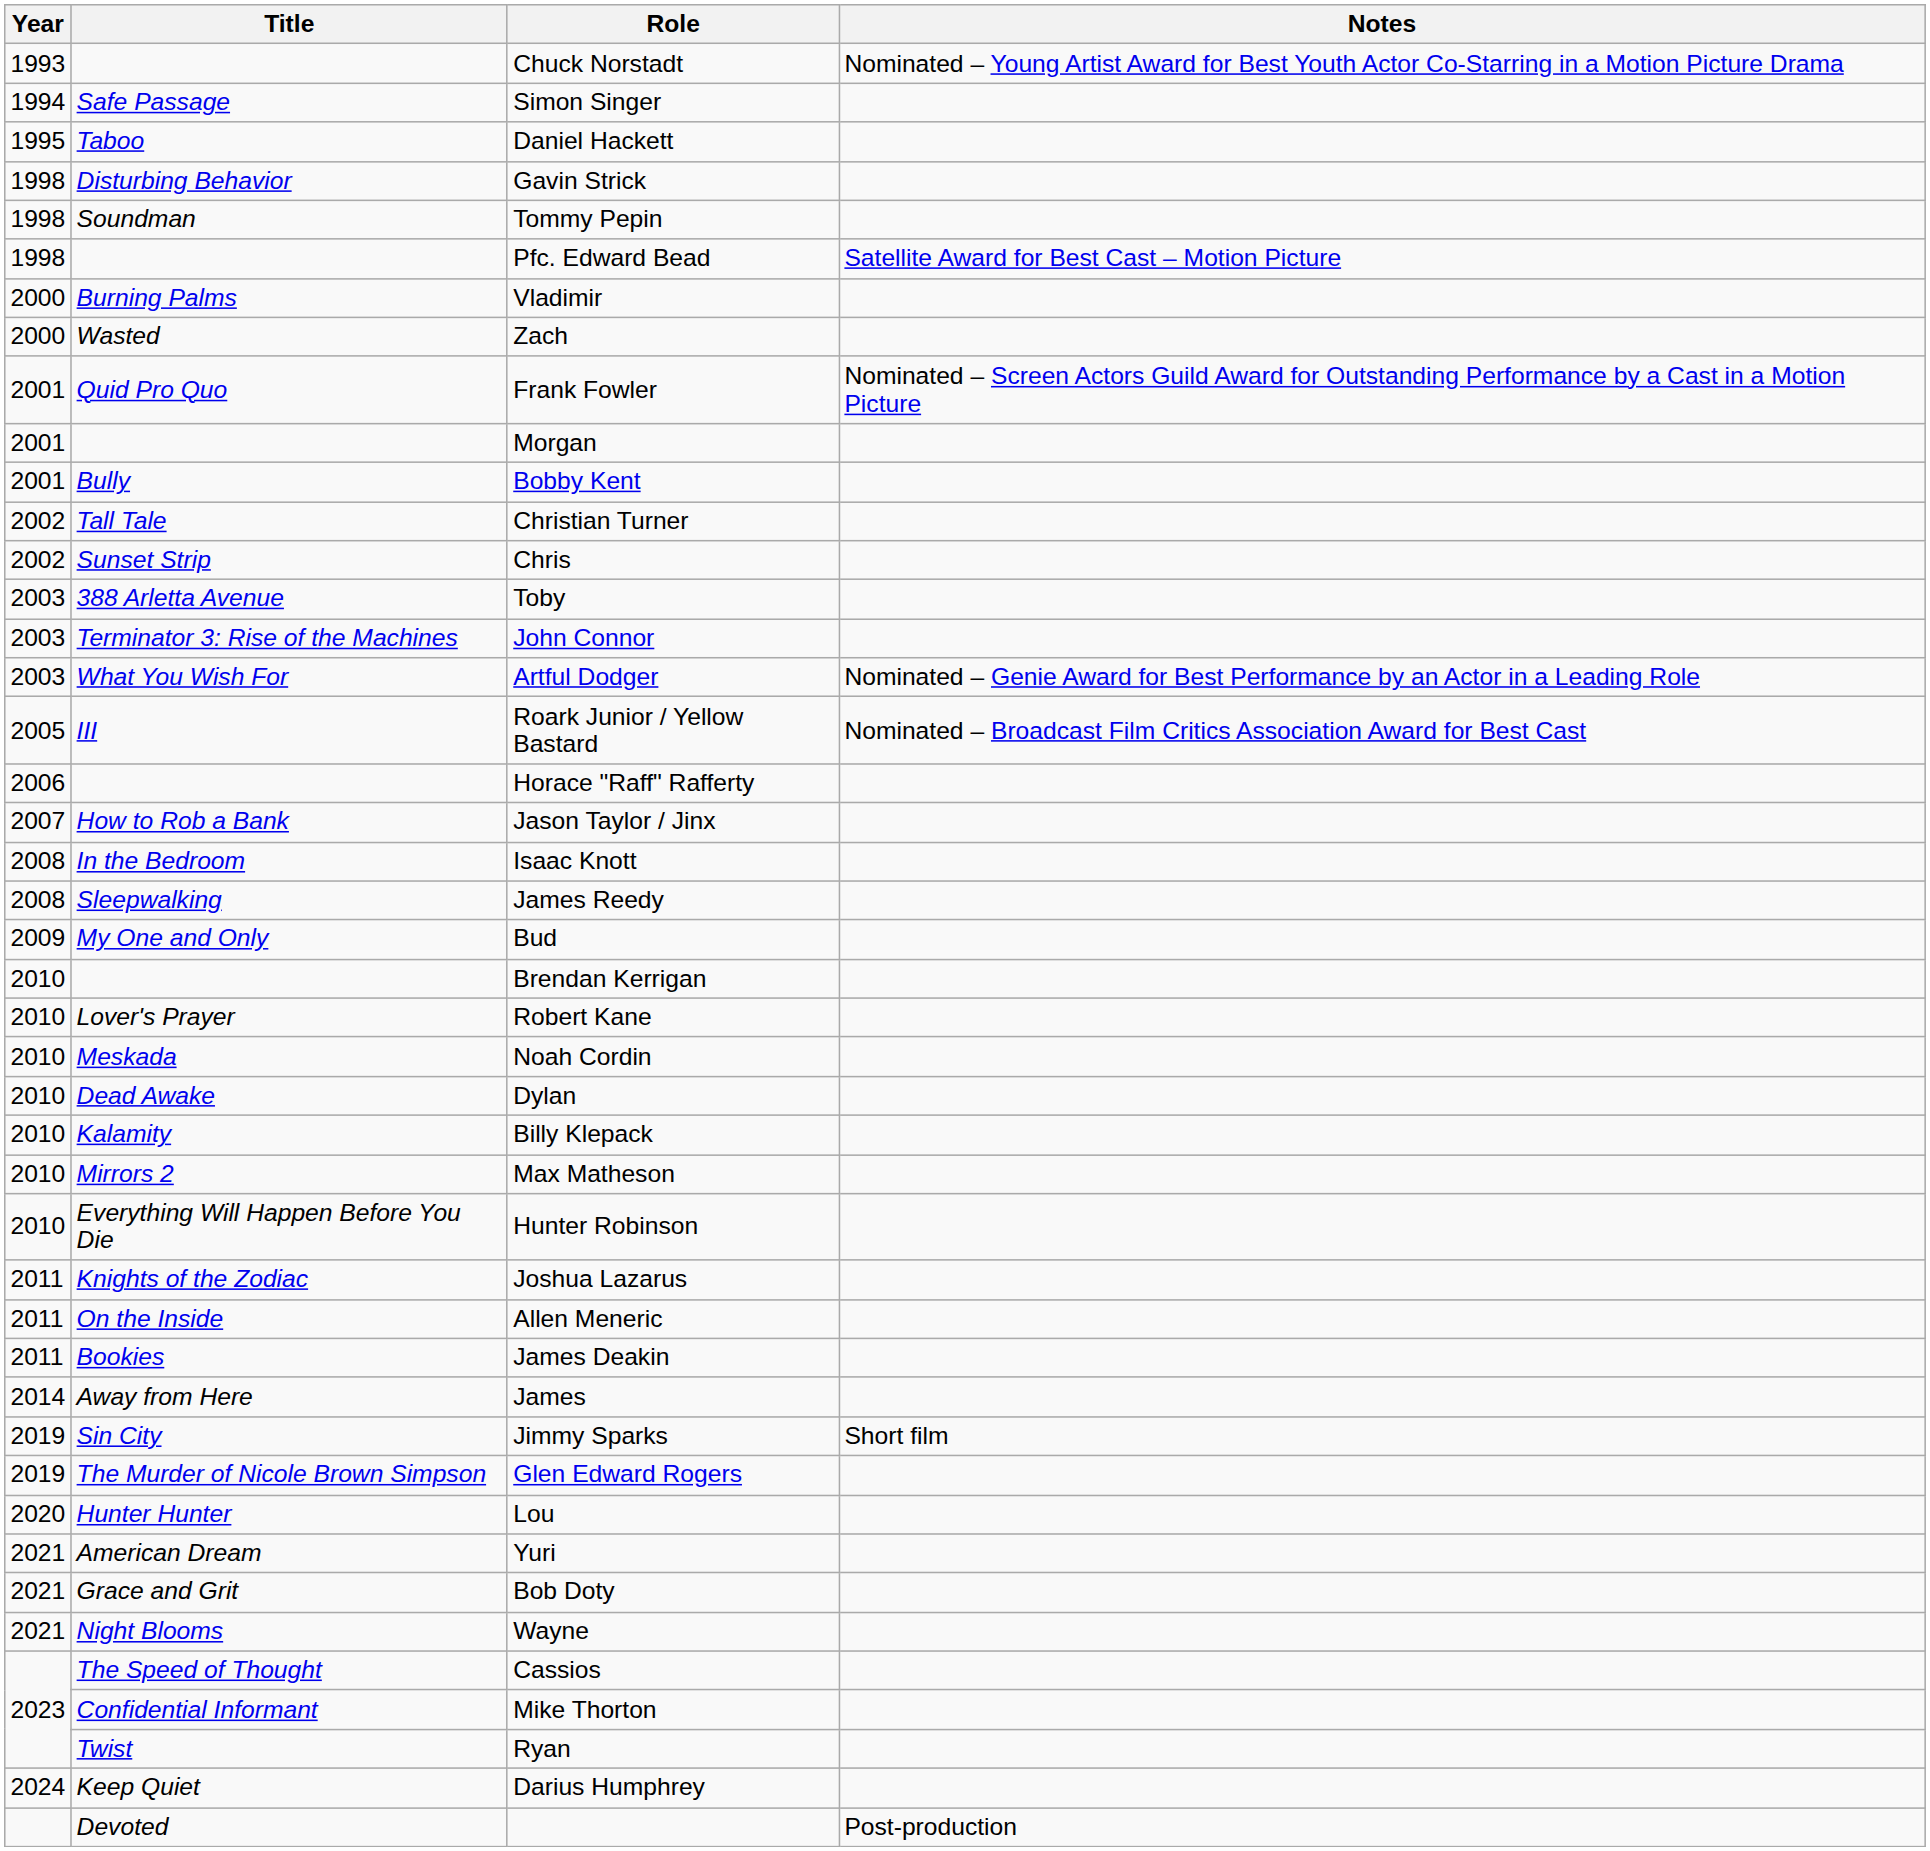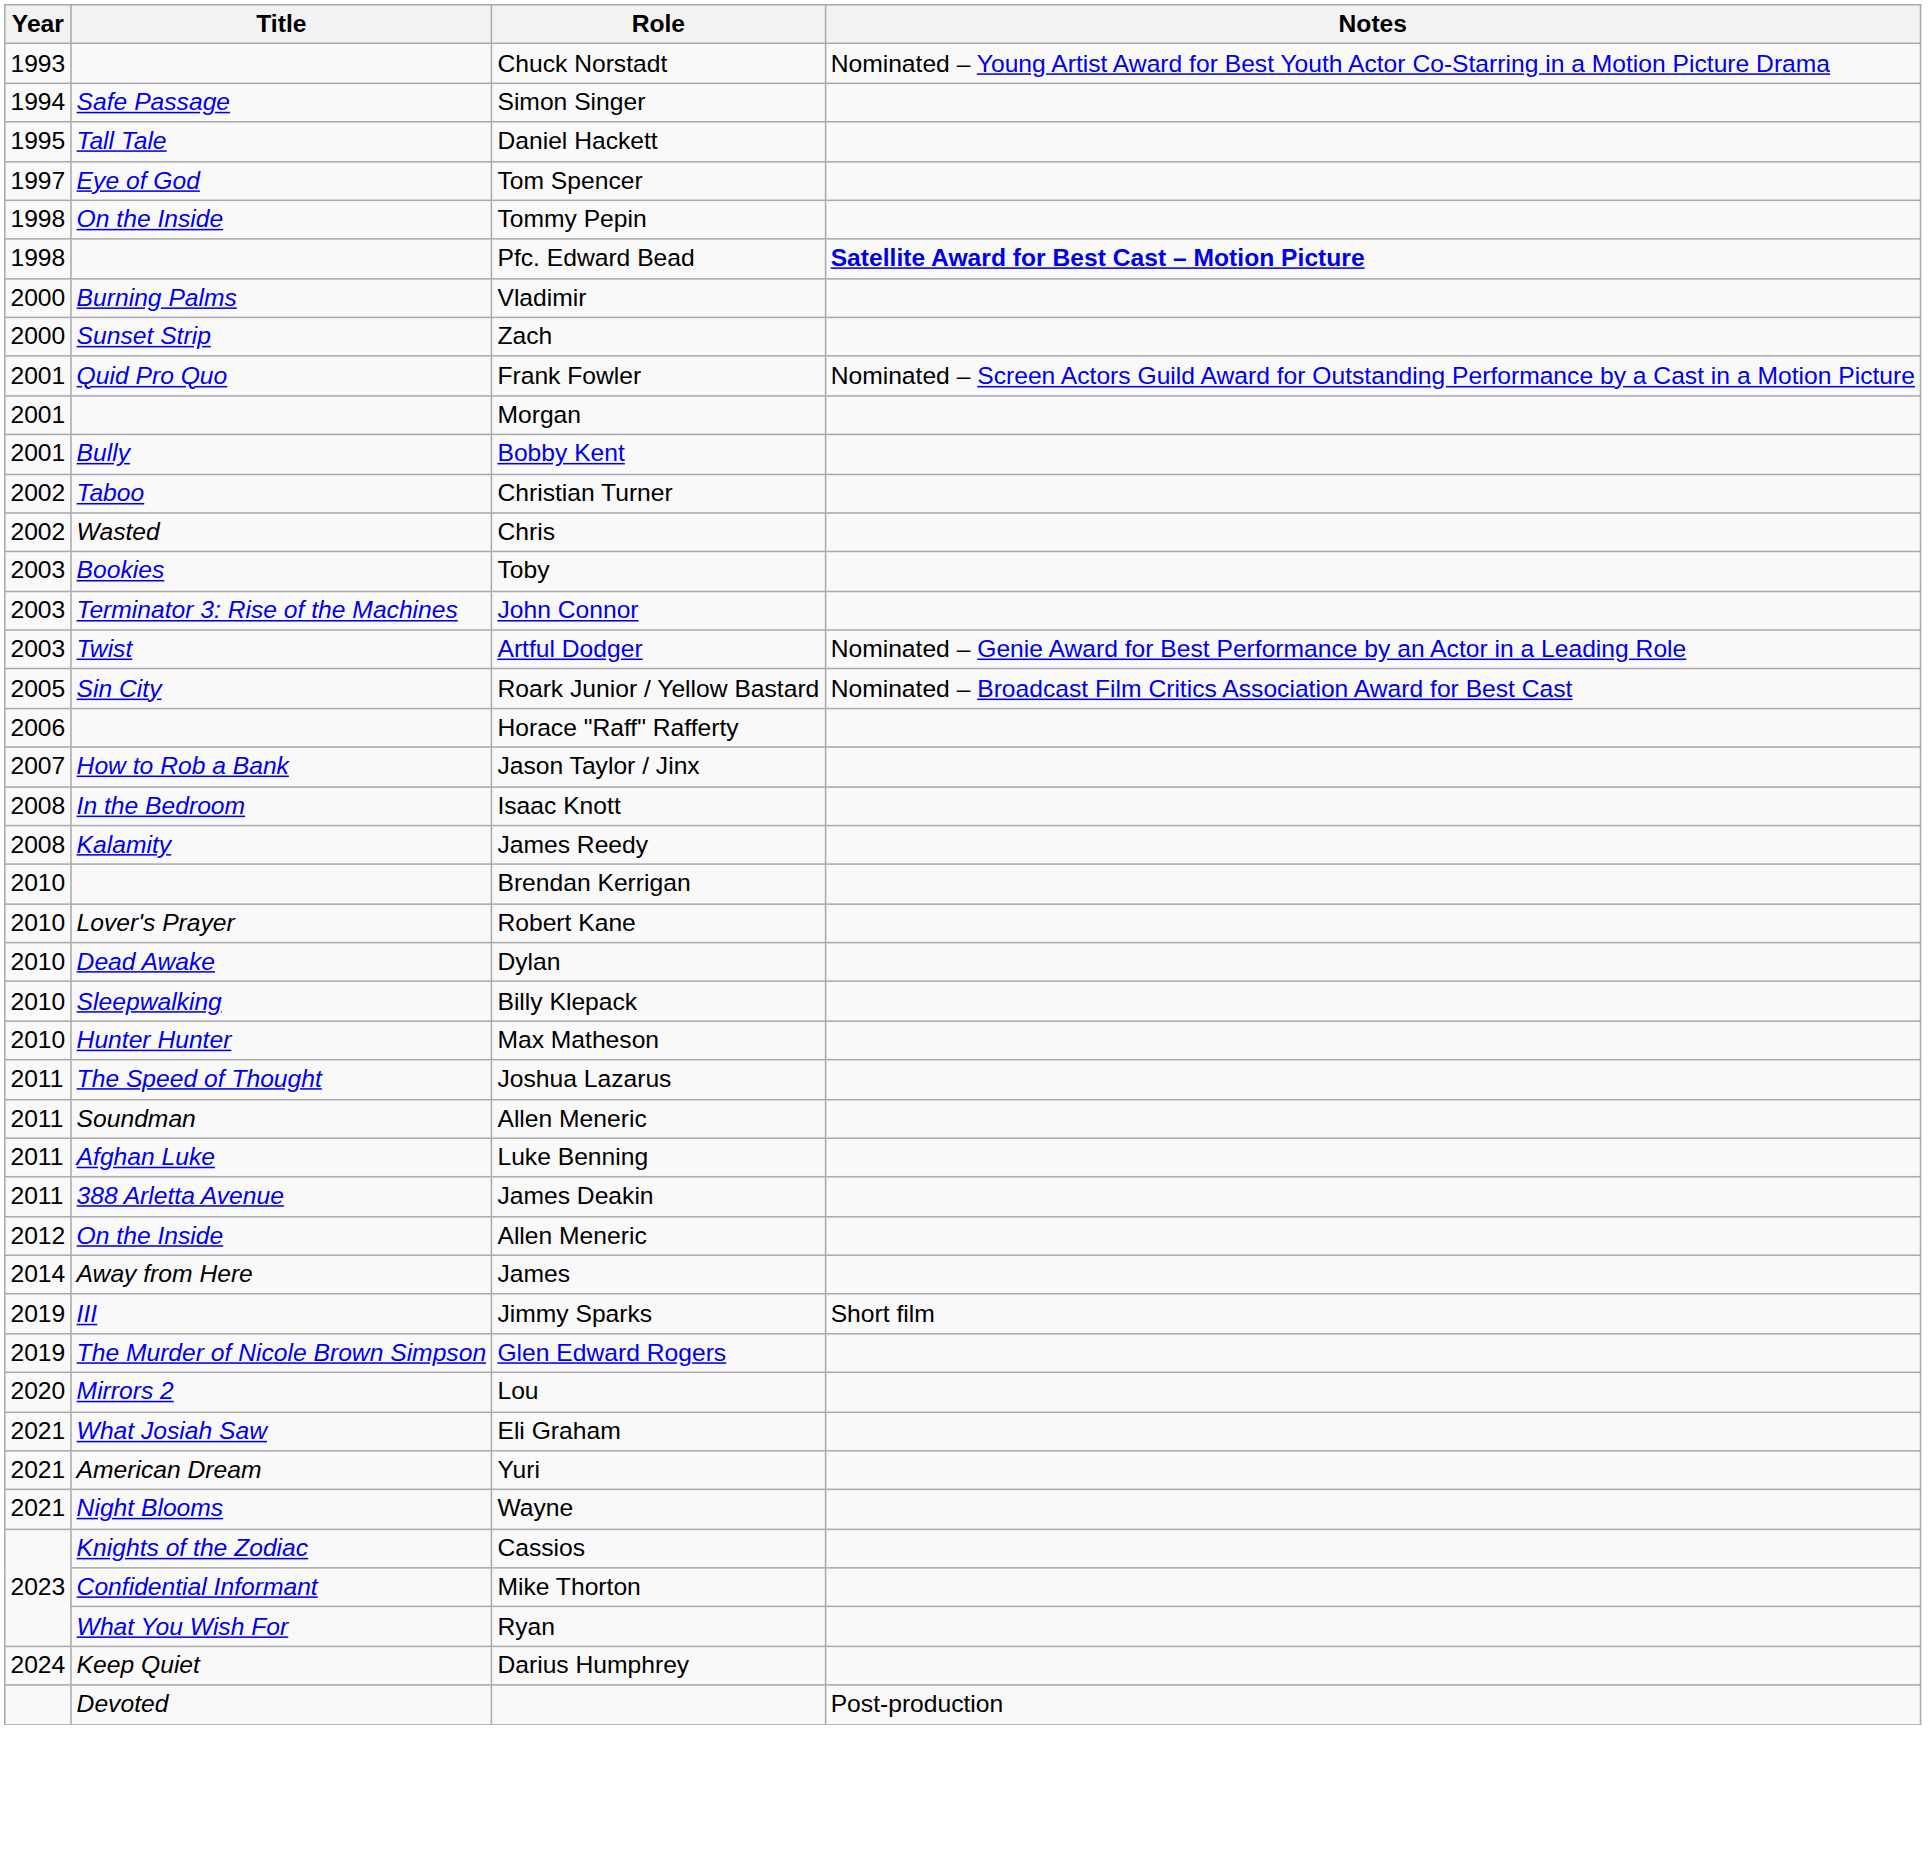Daniel Hackett | Title: Taboo -> Tall Tale
+ row: 1997 | Eye of God | Tom Spencer
- row: 1998 | Disturbing Behavior | Gavin Strick
Tommy Pepin | Title: Soundman -> On the Inside
Pfc. Edward Bead | Notes: normal -> bold
Zach | Title: Wasted -> Sunset Strip
Christian Turner | Title: Tall Tale -> Taboo
Chris | Title: Sunset Strip -> Wasted
Toby | Title: 388 Arletta Avenue -> Bookies
Artful Dodger | Title: What You Wish For -> Twist
Roark Junior / Yellow Bastard | Title: III -> Sin City
James Reedy | Title: Sleepwalking -> Kalamity
- row: 2009 | My One and Only | Bud
- row: 2010 | Meskada | Noah Cordin
Billy Klepack | Title: Kalamity -> Sleepwalking
Max Matheson | Title: Mirrors 2 -> Hunter Hunter
- row: 2010 | Everything Will Happen Before You Die | Hunter Robinson
Joshua Lazarus | Title: Knights of the Zodiac -> The Speed of Thought
2011 / Allen Meneric | Title: On the Inside -> Soundman
+ row: 2011 | Afghan Luke | Luke Benning
James Deakin | Title: Bookies -> 388 Arletta Avenue
+ row: 2012 | On the Inside | Allen Meneric
Jimmy Sparks | Title: Sin City -> III
Lou | Title: Hunter Hunter -> Mirrors 2
+ row: 2021 | What Josiah Saw | Eli Graham
- row: 2021 | Grace and Grit | Bob Doty
Cassios | Title: The Speed of Thought -> Knights of the Zodiac
Ryan | Title: Twist -> What You Wish For
